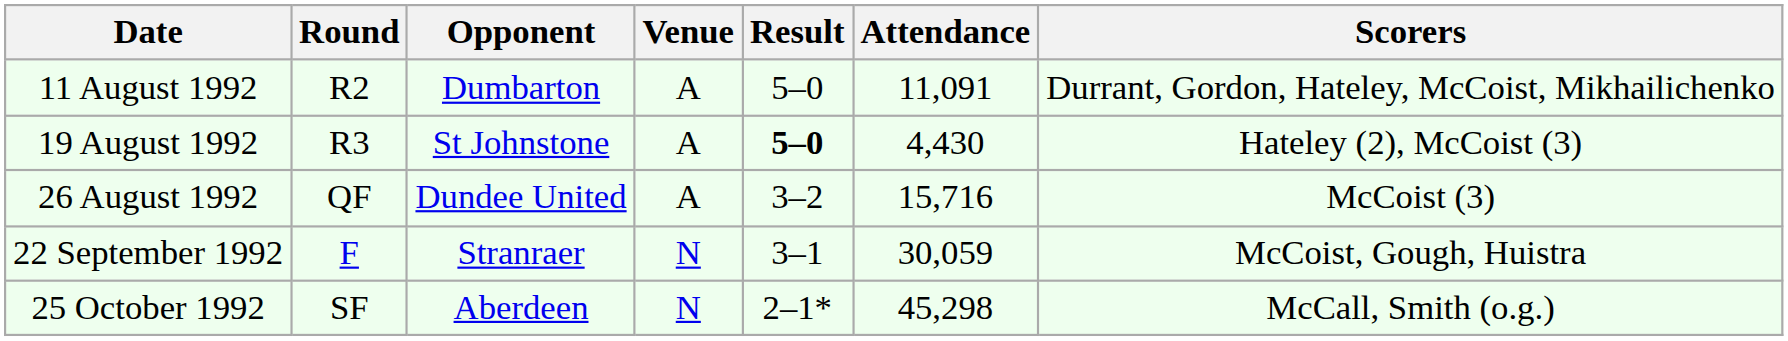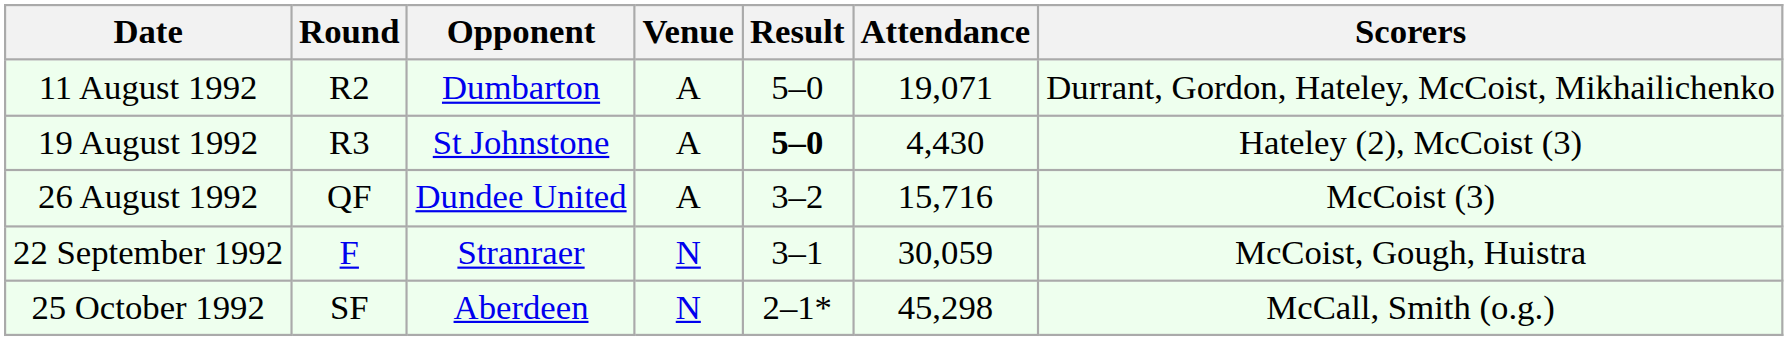11 August 1992 | Attendance: 11,091 -> 19,071
